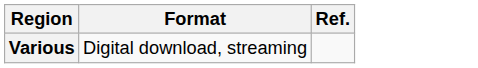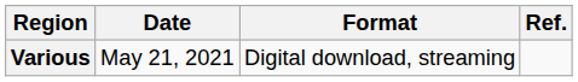+ column: Date | May 21, 2021
